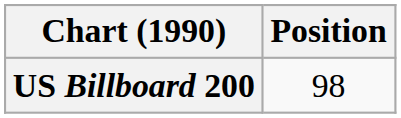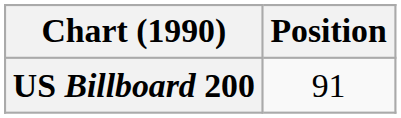US Billboard 200 | Position: 98 -> 91
